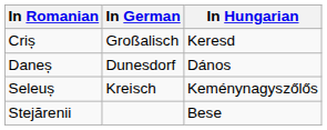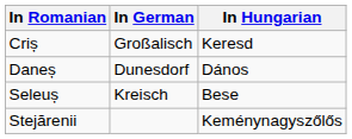Seleuș | In Hungarian: Keménynagyszőlős -> Bese
Stejărenii | In Hungarian: Bese -> Keménynagyszőlős
